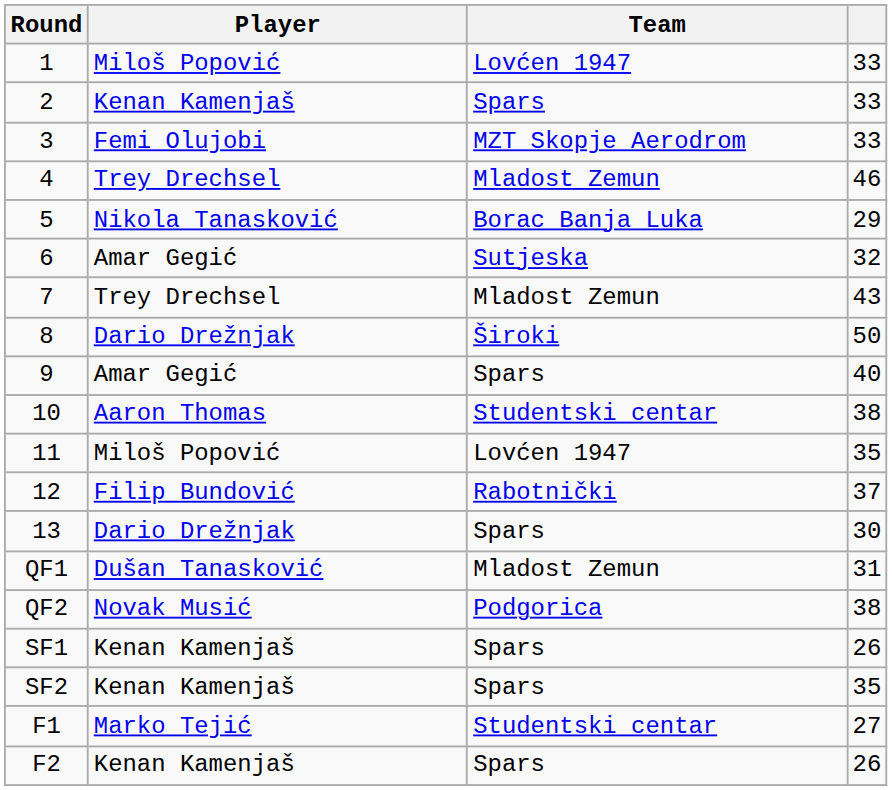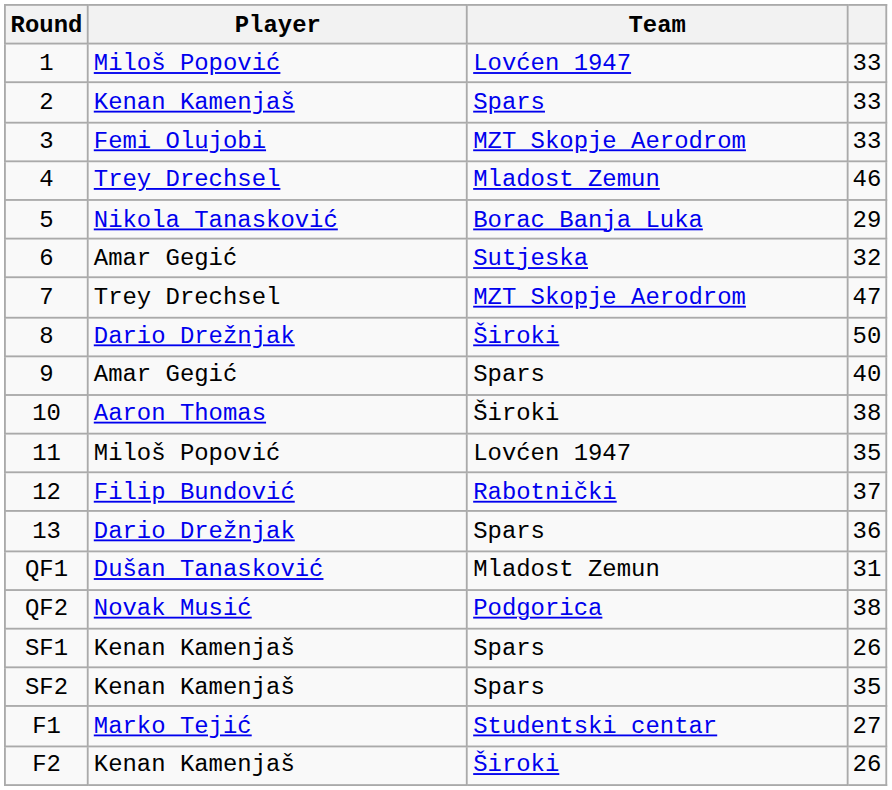7 | Team: Mladost Zemun -> MZT Skopje Aerodrom
7 | column 4: 43 -> 47
10 | Team: Studentski centar -> Široki
13 | column 4: 30 -> 36
F2 | Team: Spars -> Široki
